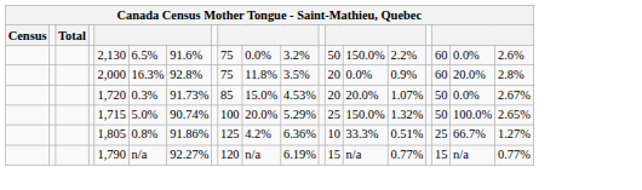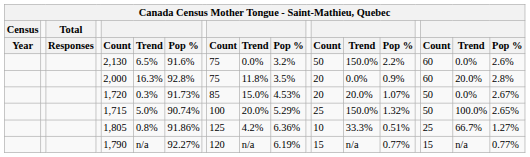+ row: Year | Responses | Count | Trend | Pop % | Count | Trend | Pop % | Count | Trend | Pop % | Count | Trend | Pop %
